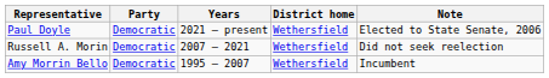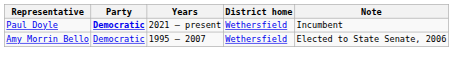Paul Doyle | Party: normal -> bold
Paul Doyle | Note: Elected to State Senate, 2006 -> Incumbent
- row: Russell A. Morin | Democratic | 2007 – 2021 | Wethersfield | Did not seek reelection
Amy Morrin Bello | Note: Incumbent -> Elected to State Senate, 2006
